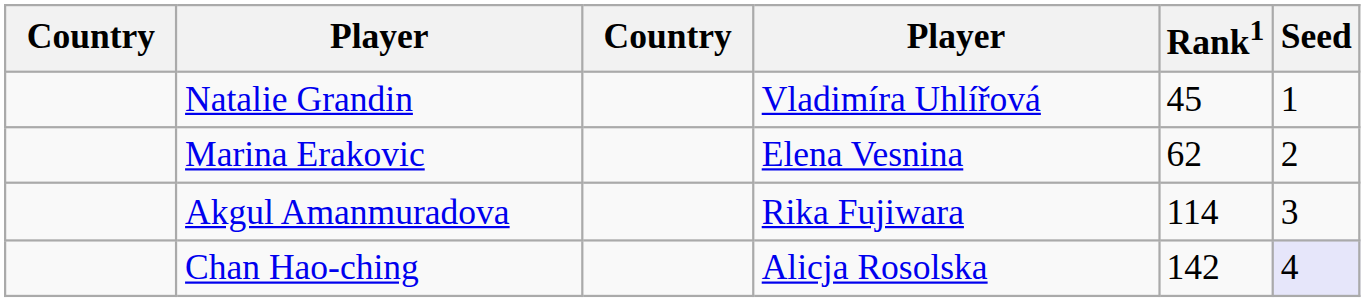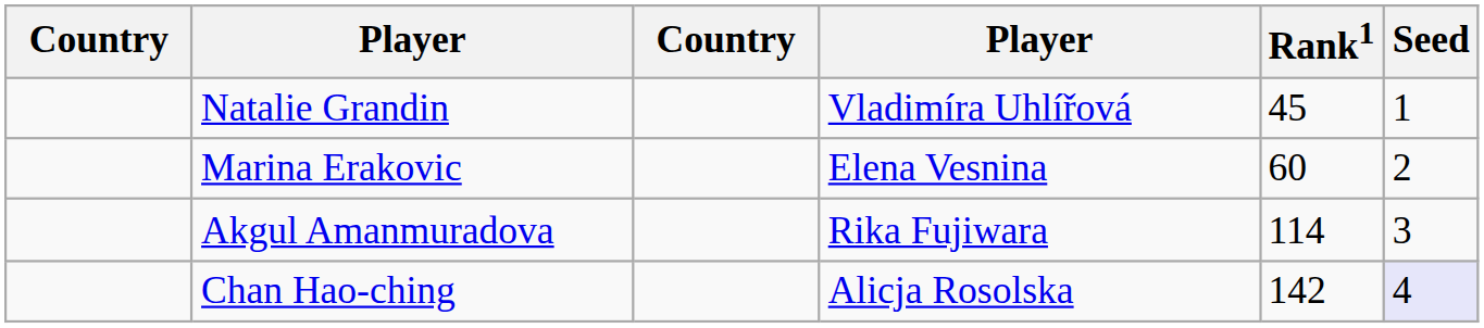Marina Erakovic | Rank1: 62 -> 60
